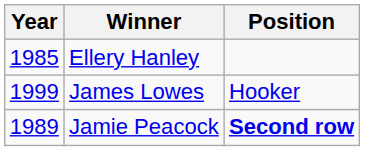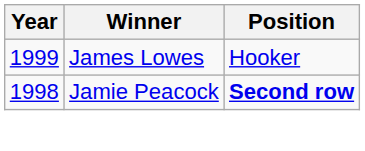- row: 1985 | Ellery Hanley
Jamie Peacock | Year: 1989 -> 1998
